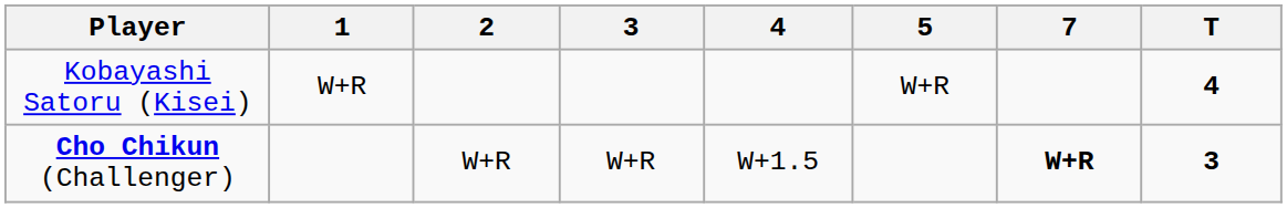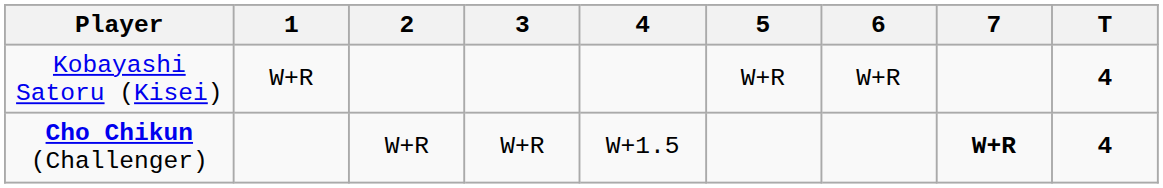+ column: 6 | W+R
Cho Chikun (Challenger) | T: 3 -> 4
